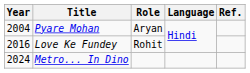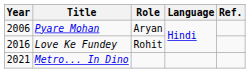Pyare Mohan | Year: 2004 -> 2006
Metro... In Dino | Year: 2024 -> 2021
